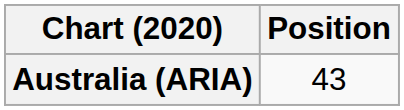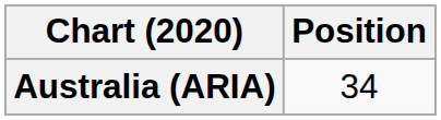Australia (ARIA) | Position: 43 -> 34
